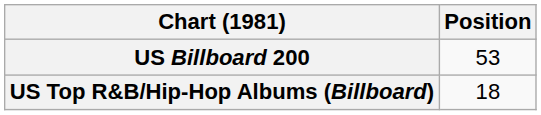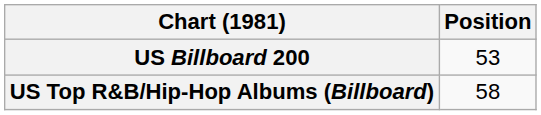US Top R&B/Hip-Hop Albums (Billboard) | Position: 18 -> 58
